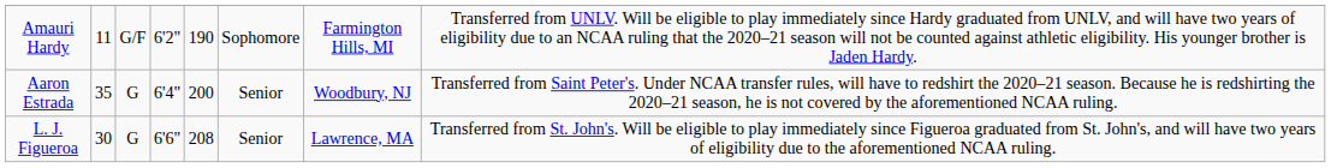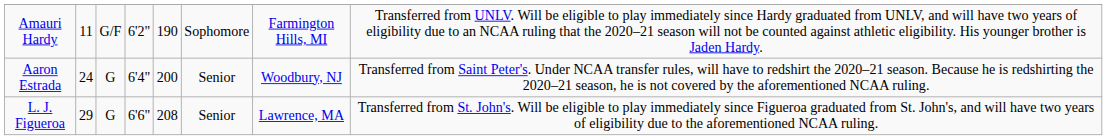Aaron Estrada | column 2: 35 -> 24
L. J. Figueroa | column 2: 30 -> 29
